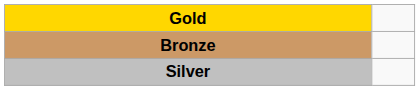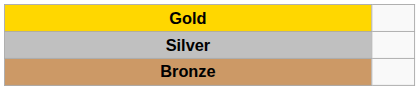rows swapped: Silver <-> Bronze
